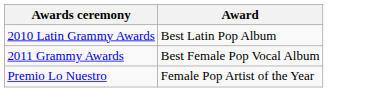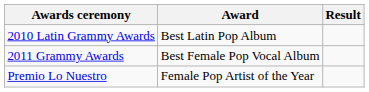+ column: Result
